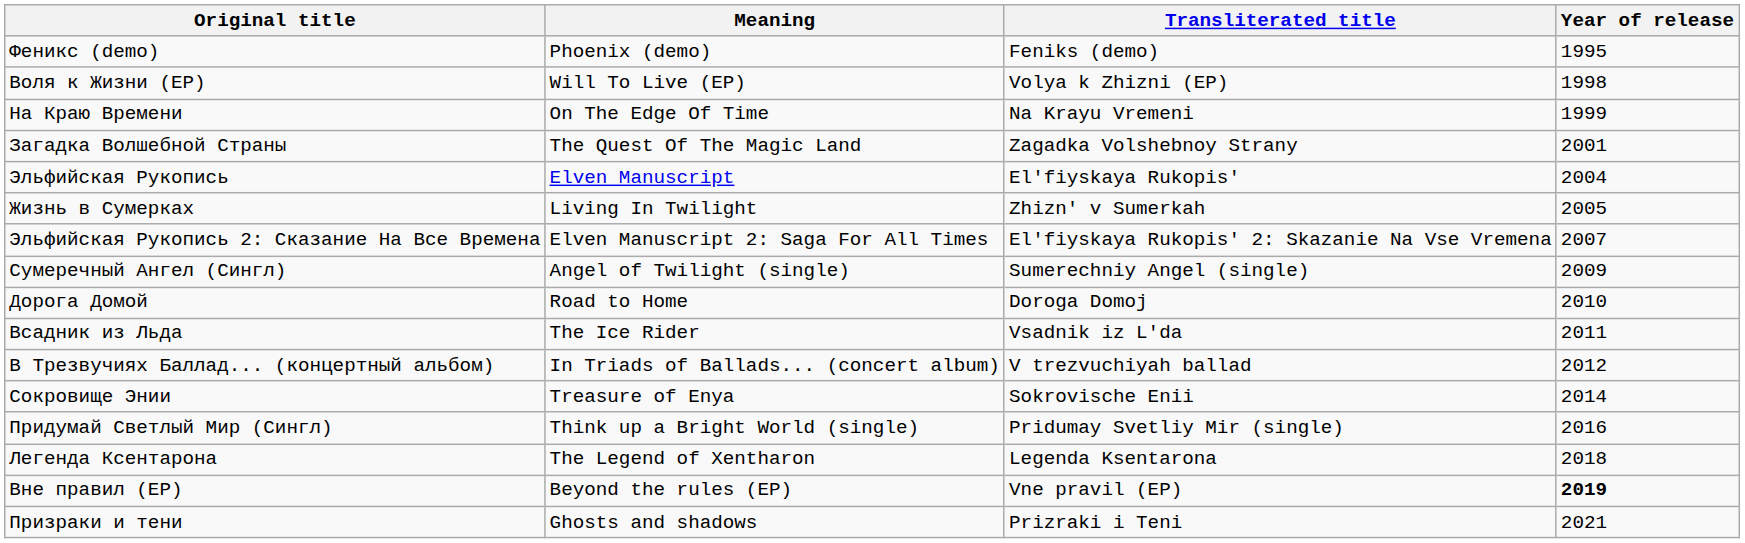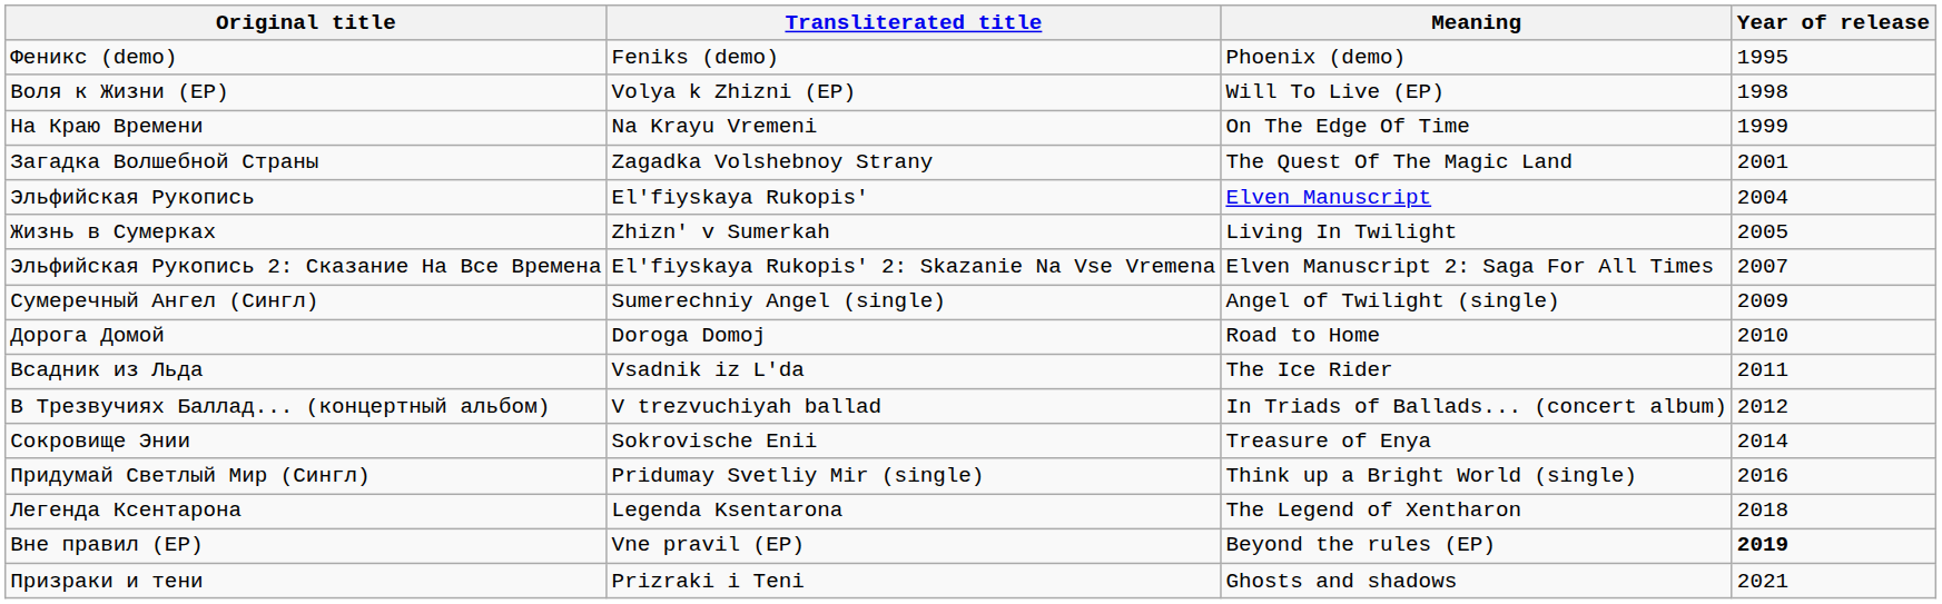columns swapped: Transliterated title <-> Meaning
